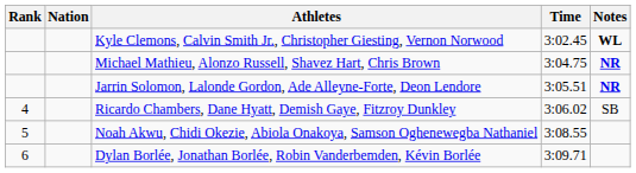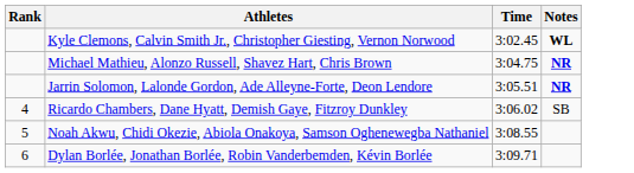- column: Nation
